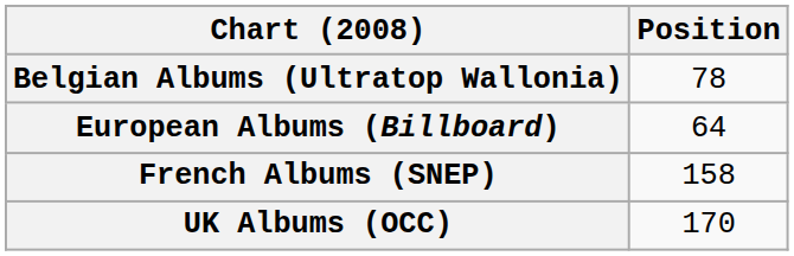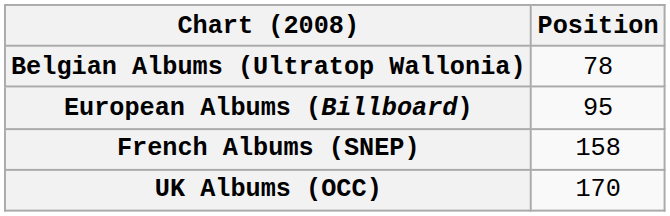European Albums (Billboard) | Position: 64 -> 95
